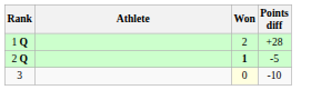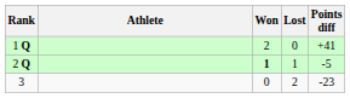+ column: Lost | 0 | 1 | 2
1 Q | Points diff: +28 -> +41
3 | Won: lightyellow background -> no background
3 | Points diff: -10 -> -23
